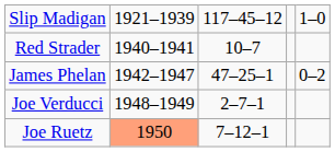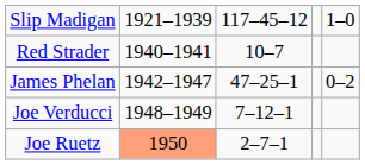Joe Verducci | column 3: 2–7–1 -> 7–12–1
Joe Ruetz | column 3: 7–12–1 -> 2–7–1
